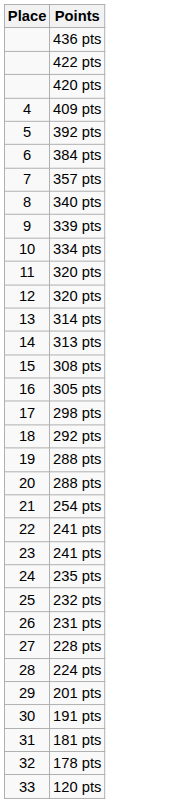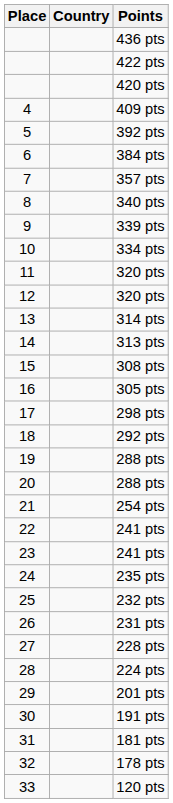+ column: Country
